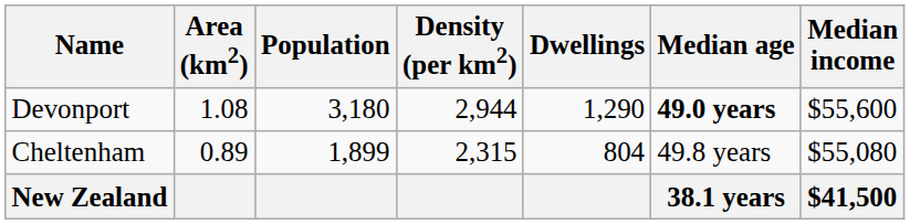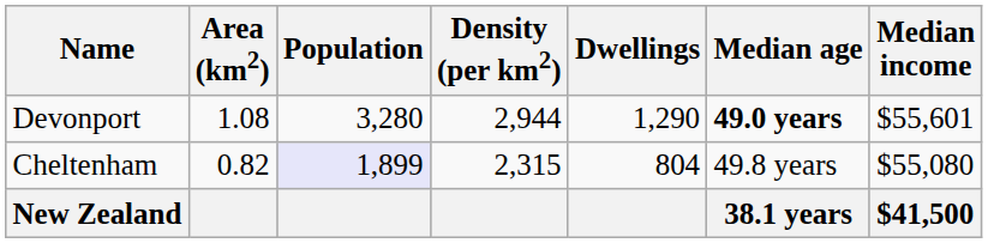Devonport | Population: 3,180 -> 3,280
Devonport | Median income: $55,600 -> $55,601
Cheltenham | Area (km2): 0.89 -> 0.82
Cheltenham | Population: no background -> lavender background
